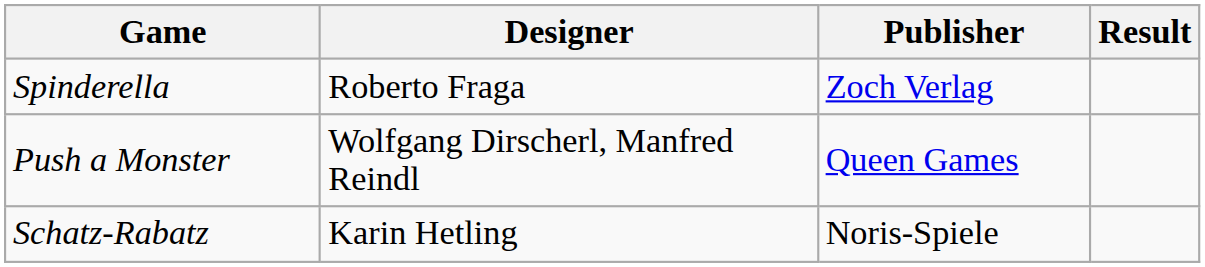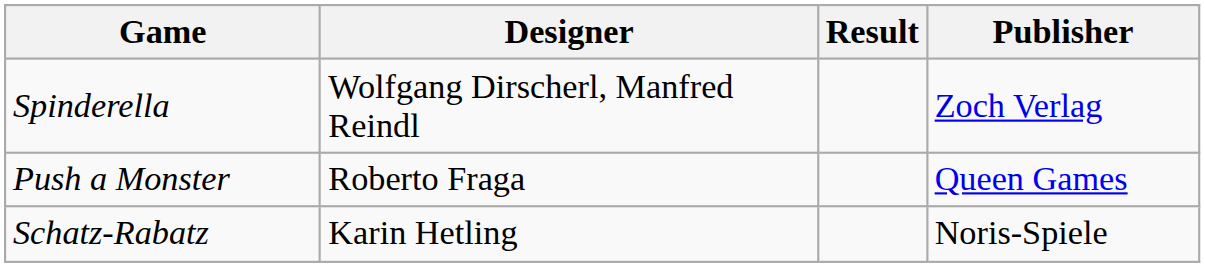columns swapped: Publisher <-> Result
Spinderella | Designer: Roberto Fraga -> Wolfgang Dirscherl, Manfred Reindl
Push a Monster | Designer: Wolfgang Dirscherl, Manfred Reindl -> Roberto Fraga
